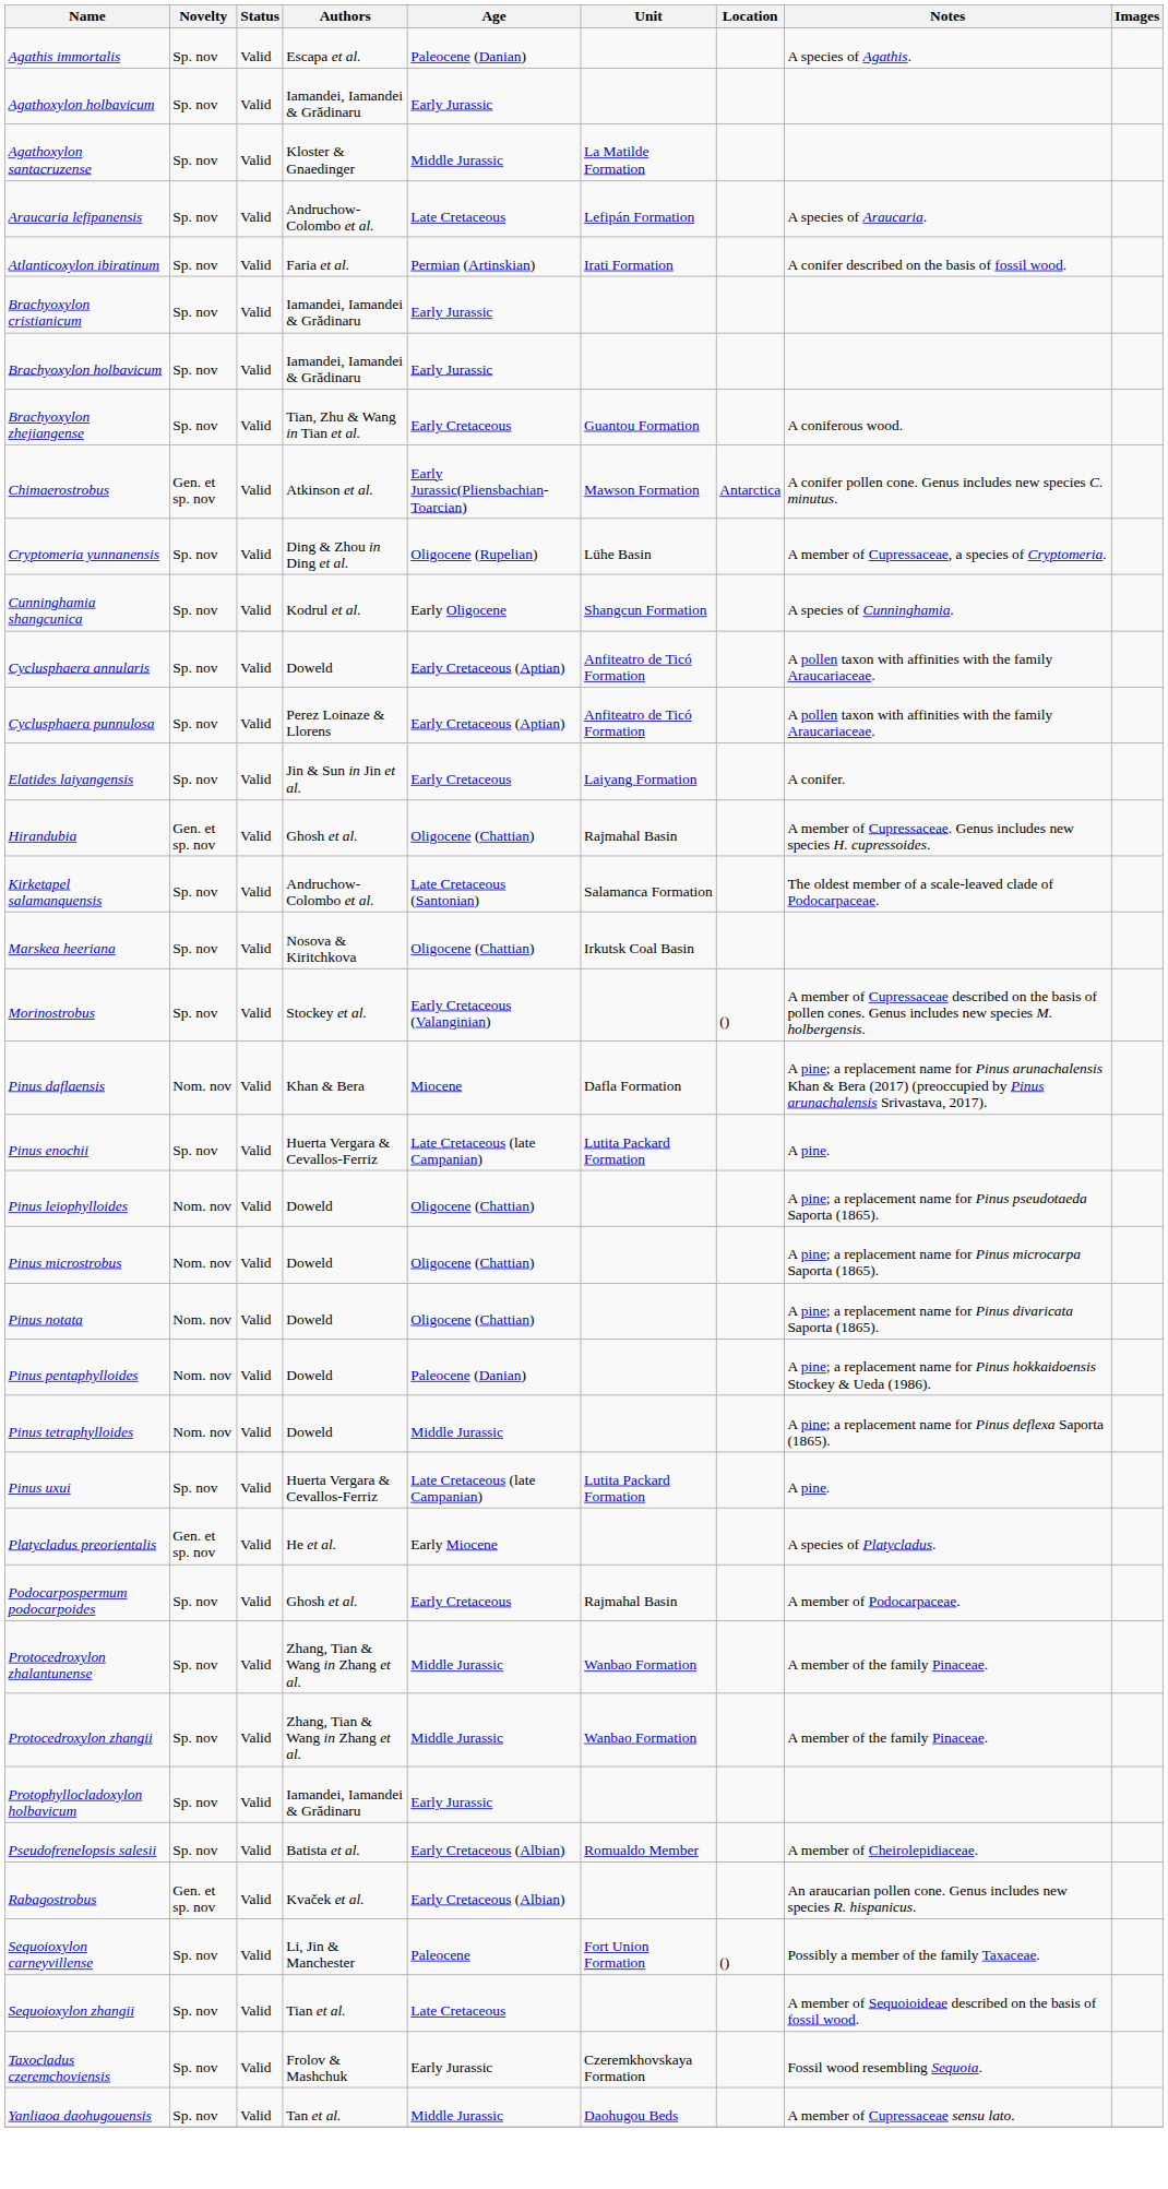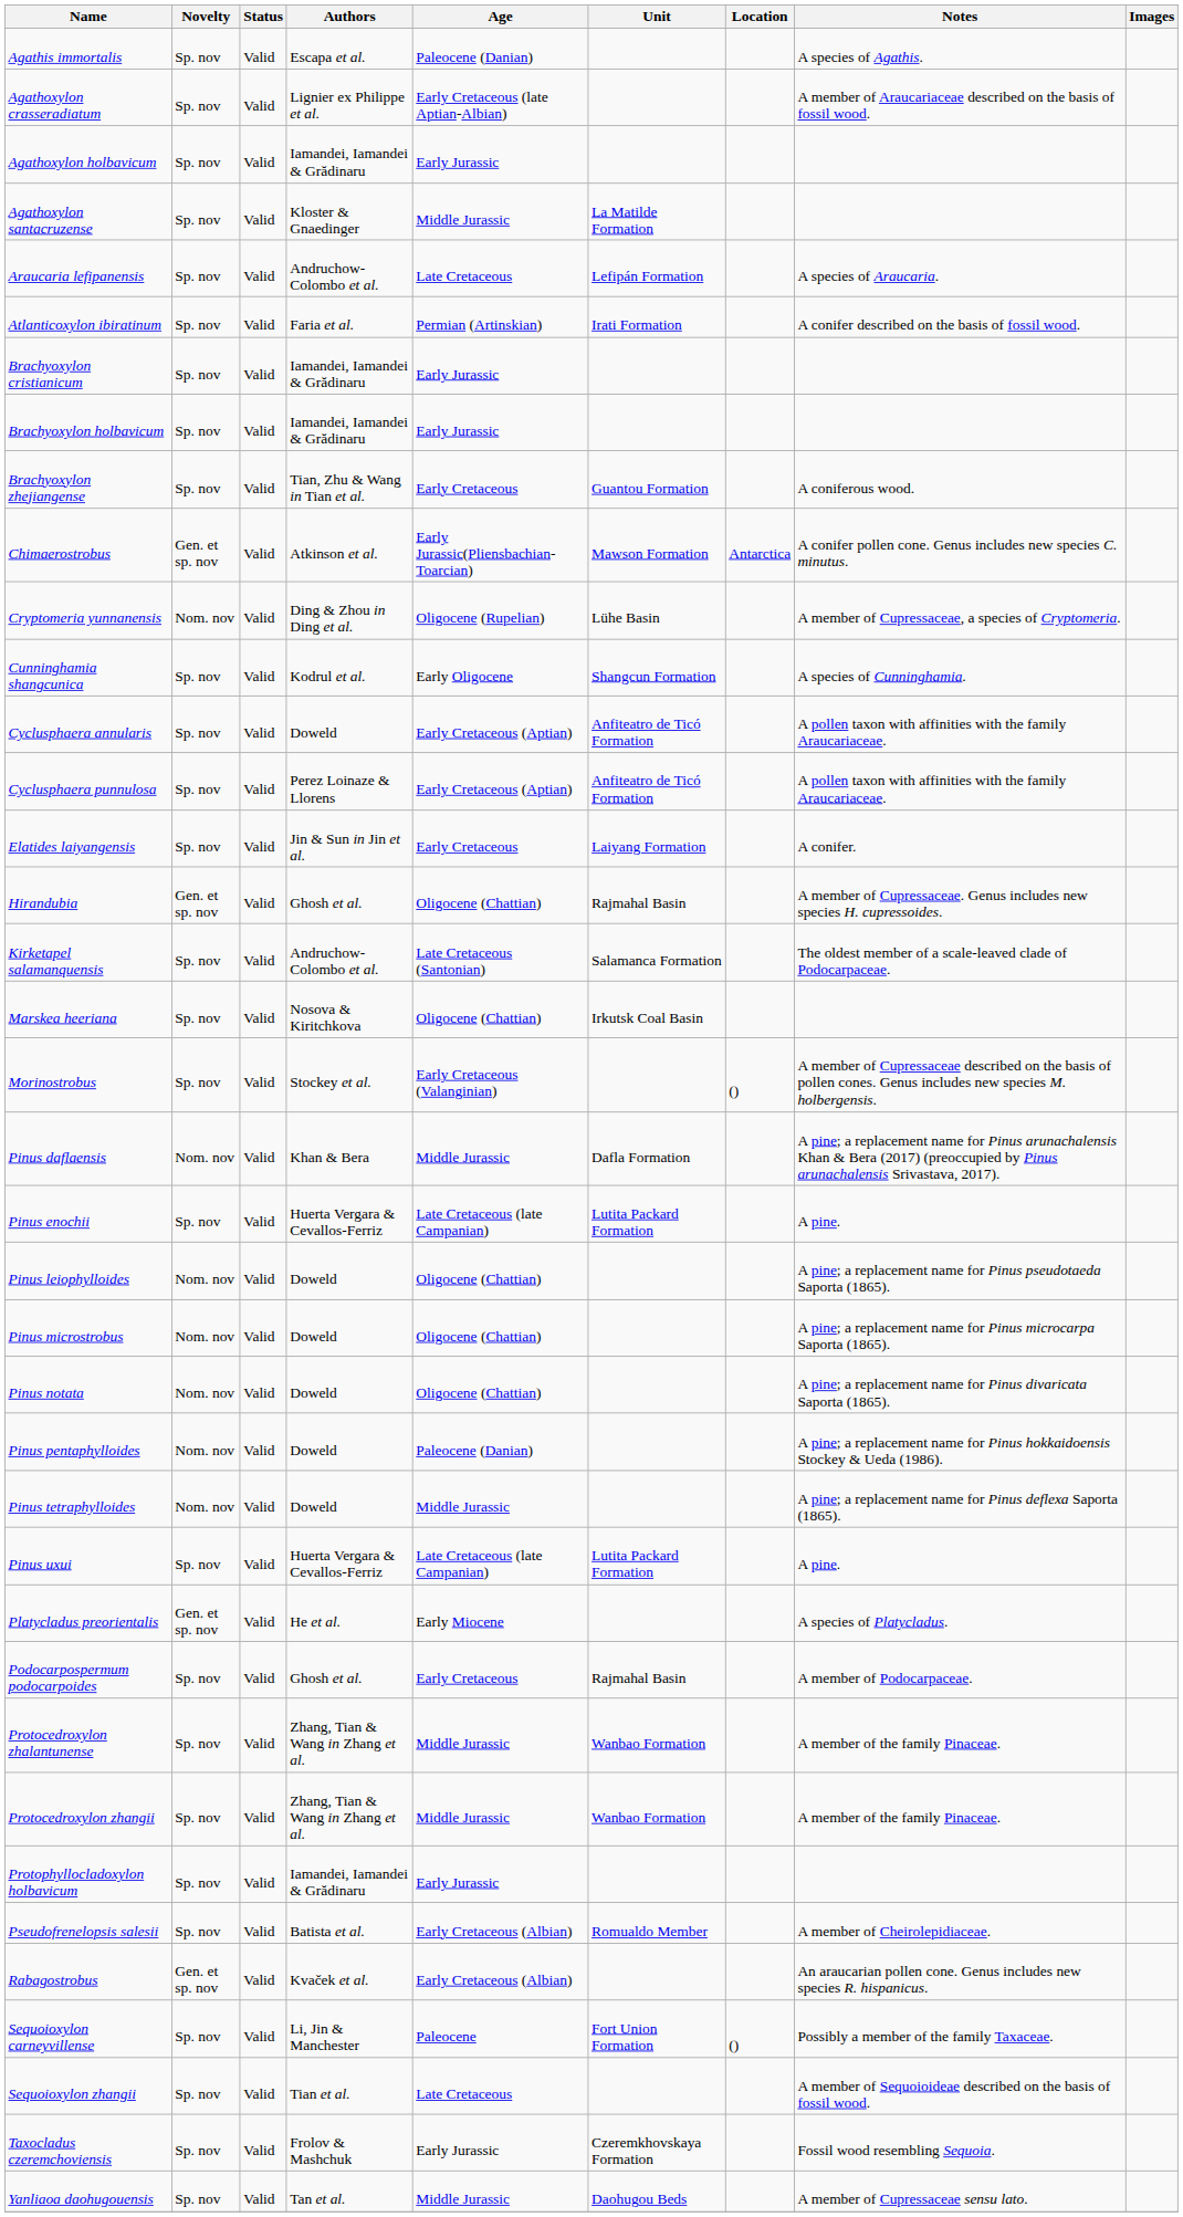+ row: Agathoxylon crasseradiatum | Sp. nov | Valid | Lignier ex Philippe et al. | Early Cretaceous (late Aptian-Albian) | A member of Araucariaceae described on the basis of fossil wood.
Cryptomeria yunnanensis | Novelty: Sp. nov -> Nom. nov
Pinus daflaensis | Age: Miocene -> Middle Jurassic
